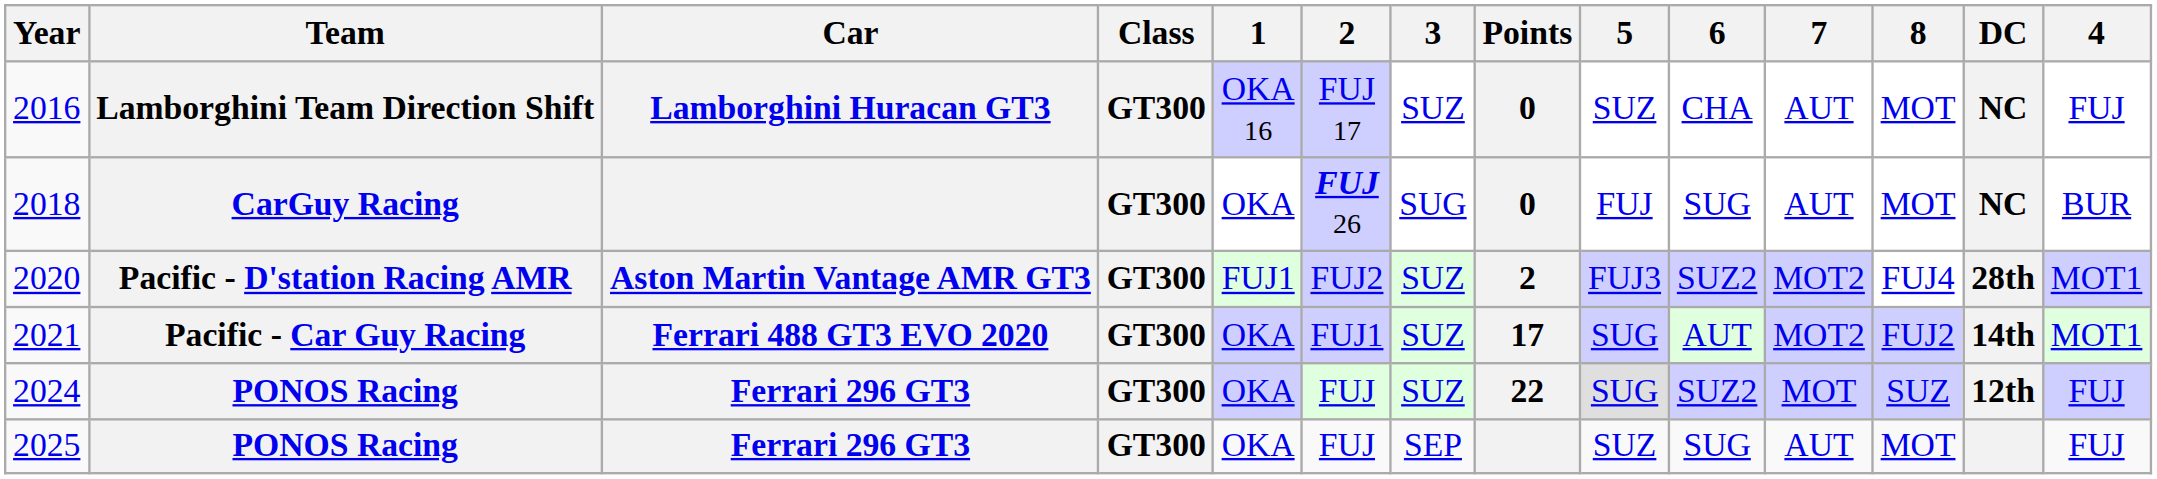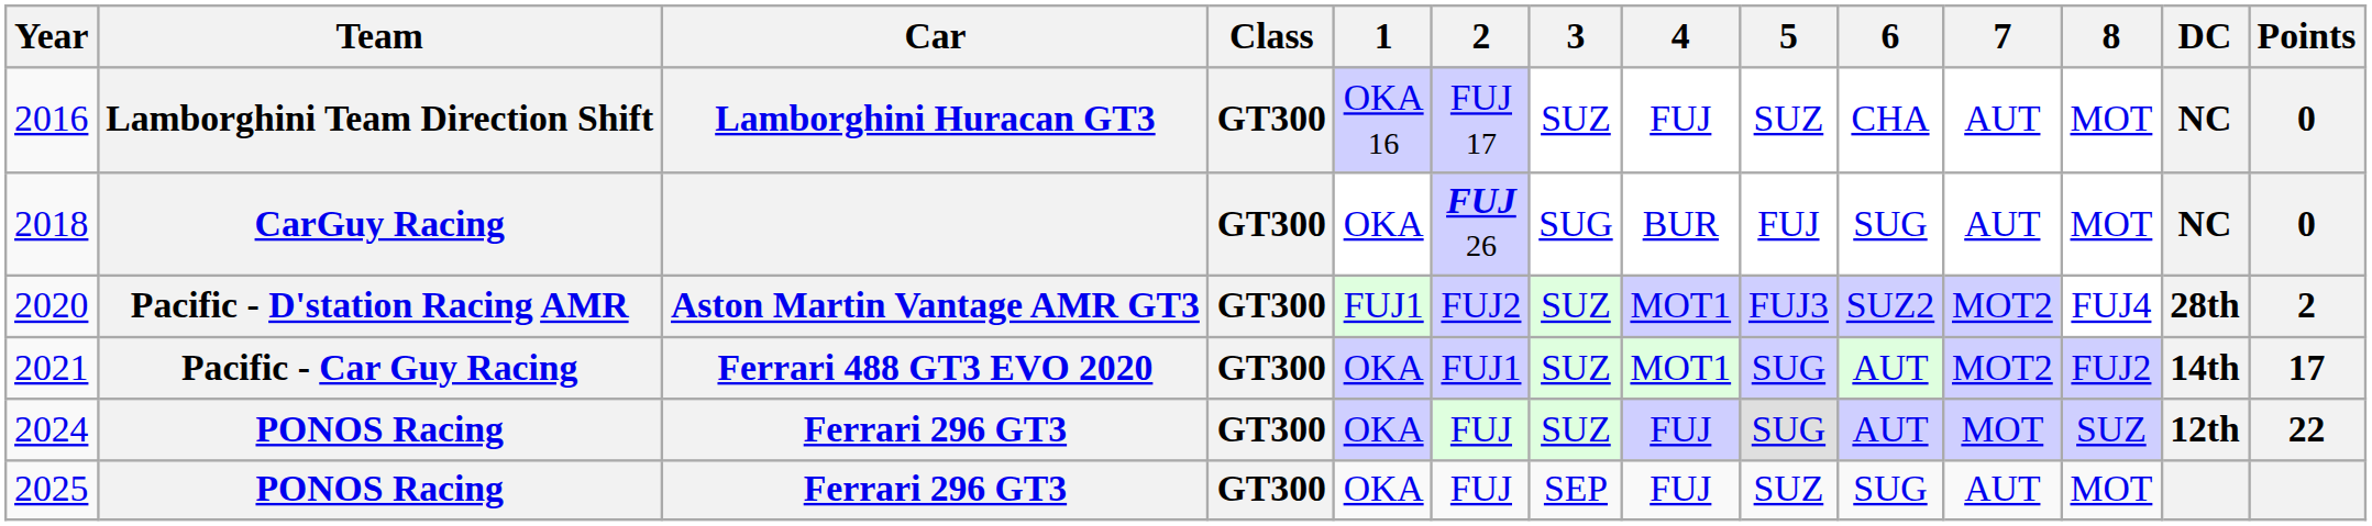columns swapped: 4 <-> Points
2024 | 6: SUZ2 -> AUT
